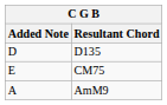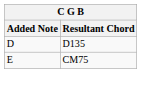- row: A | AmM9
